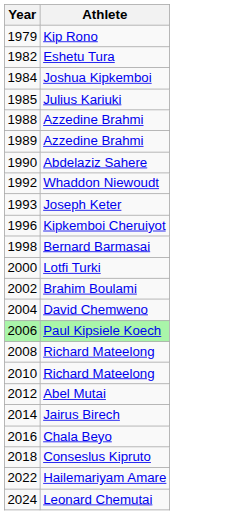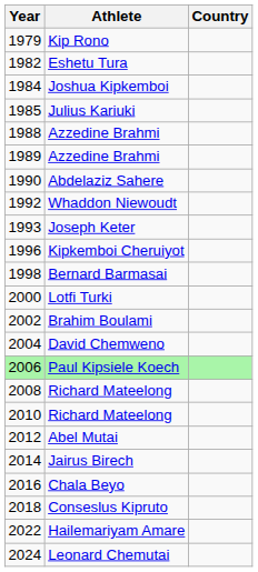+ column: Country
